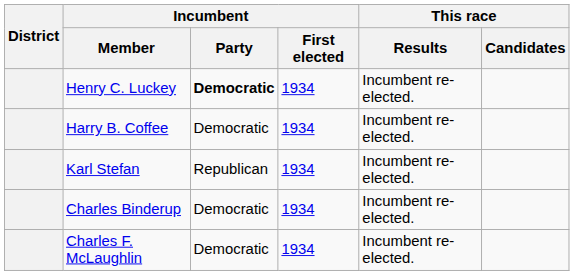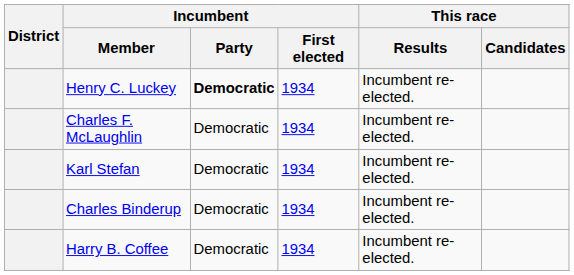rows swapped: Charles F. McLaughlin <-> Harry B. Coffee
Karl Stefan | Incumbent / Party: Republican -> Democratic
